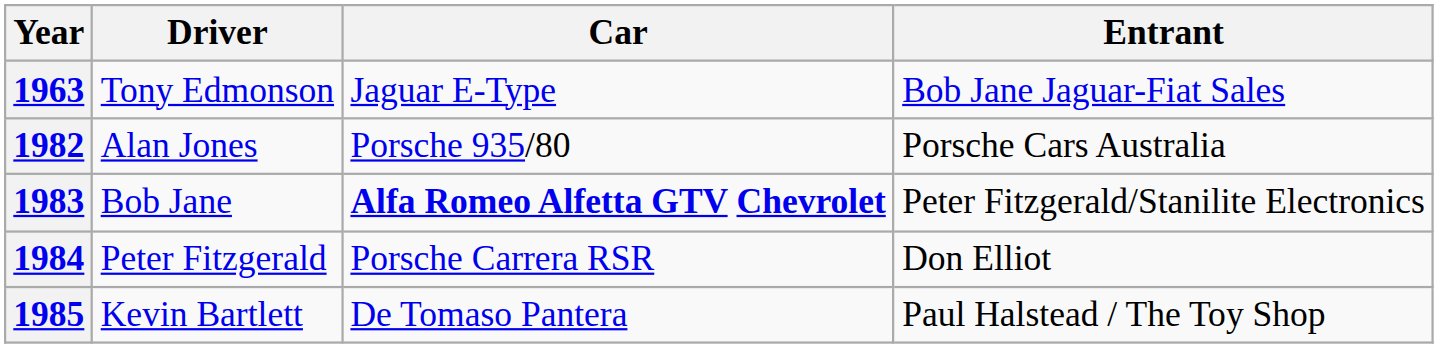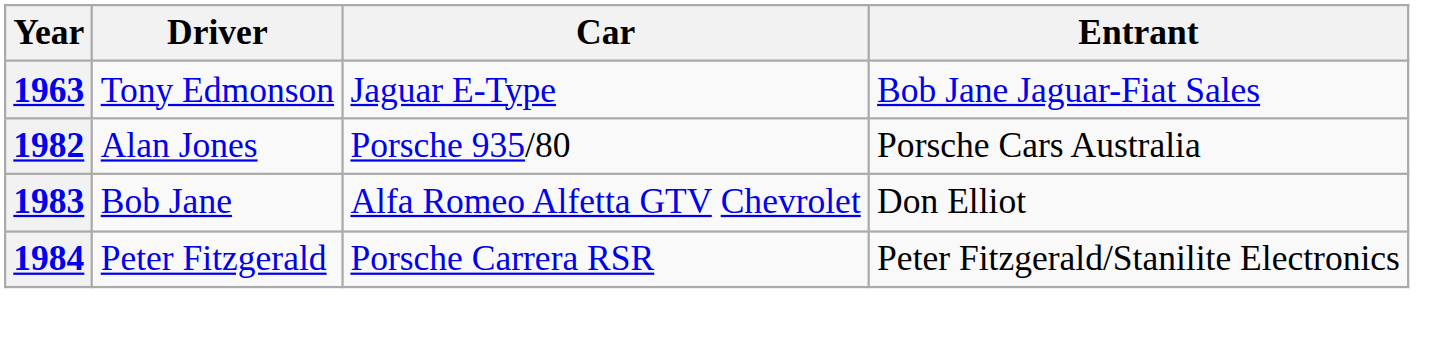1983 | Car: bold -> normal
1983 | Entrant: Peter Fitzgerald/Stanilite Electronics -> Don Elliot
1984 | Entrant: Don Elliot -> Peter Fitzgerald/Stanilite Electronics
- row: 1985 | Kevin Bartlett | De Tomaso Pantera | Paul Halstead / The Toy Shop
